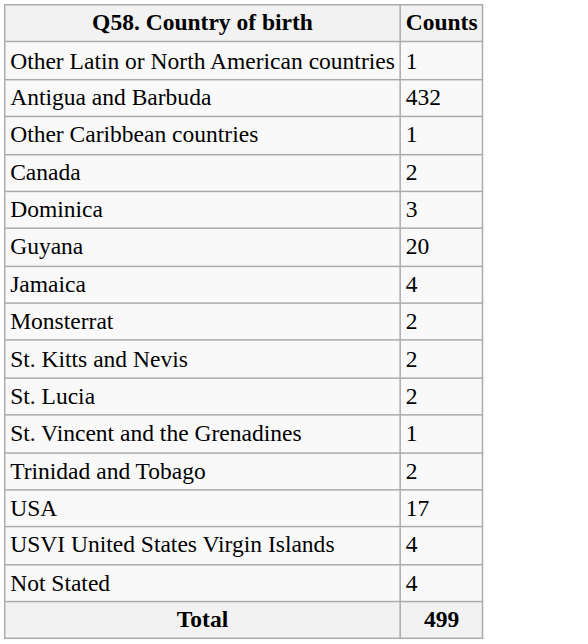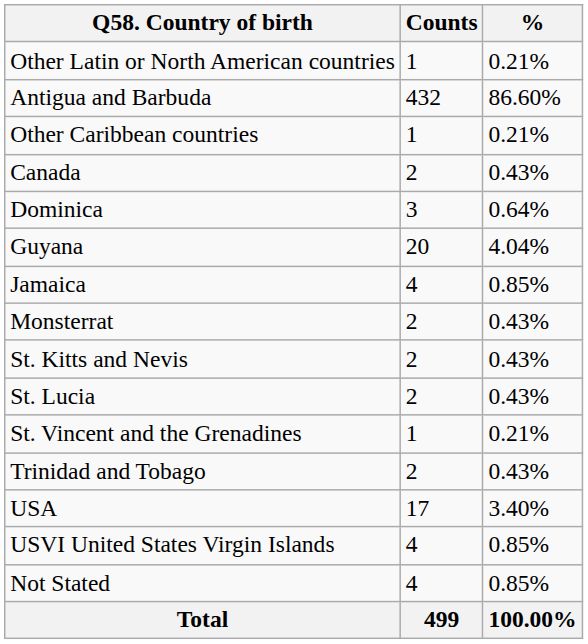+ column: % | 0.21% | 86.60% | 0.21% | 0.43% | 0.64% | 4.04% | 0.85% | 0.43% | 0.43% | 0.43% | 0.21% | 0.43% | 3.40% | 0.85% | 0.85% | 100.00%
